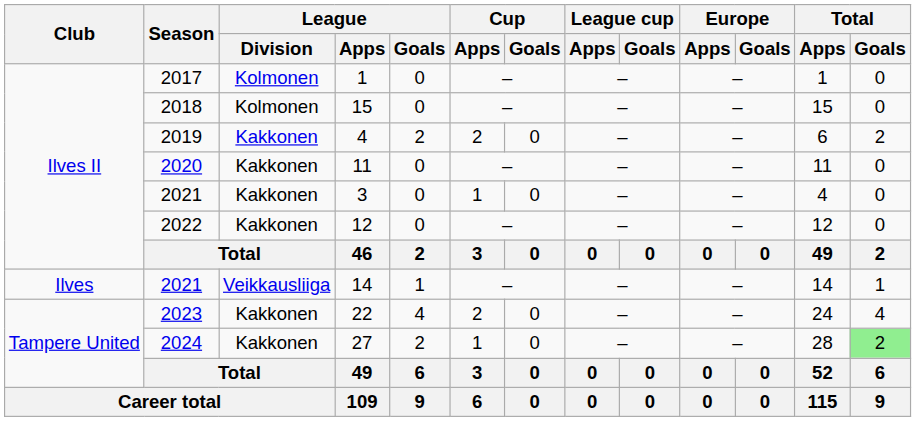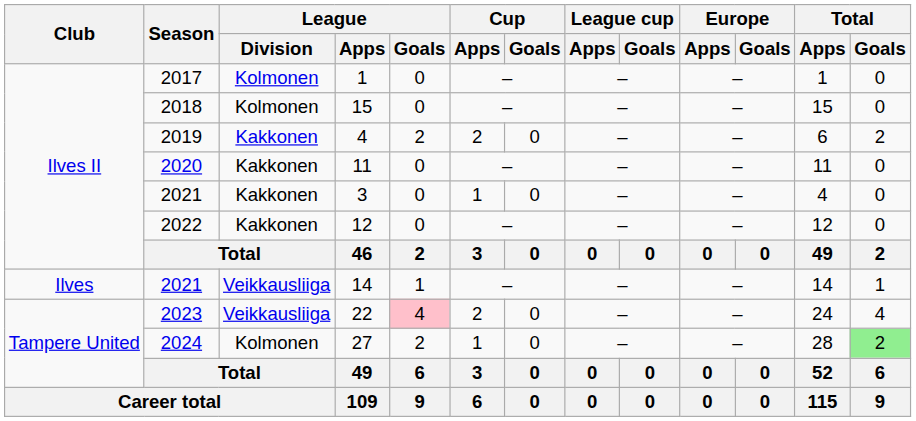22 | League / Division: Kakkonen -> Veikkausliiga
22 | League / Goals: no background -> pink background
27 | League / Division: Kakkonen -> Kolmonen
